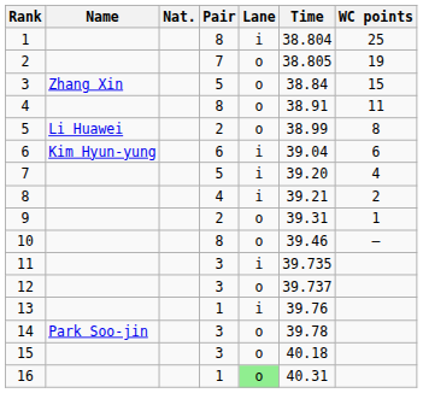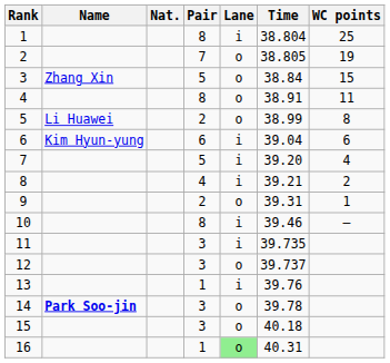10 | Lane: o -> i
14 | Name: normal -> bold
